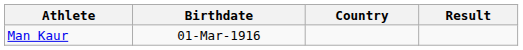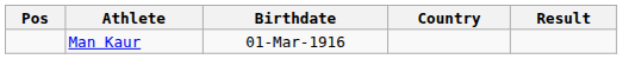+ column: Pos
